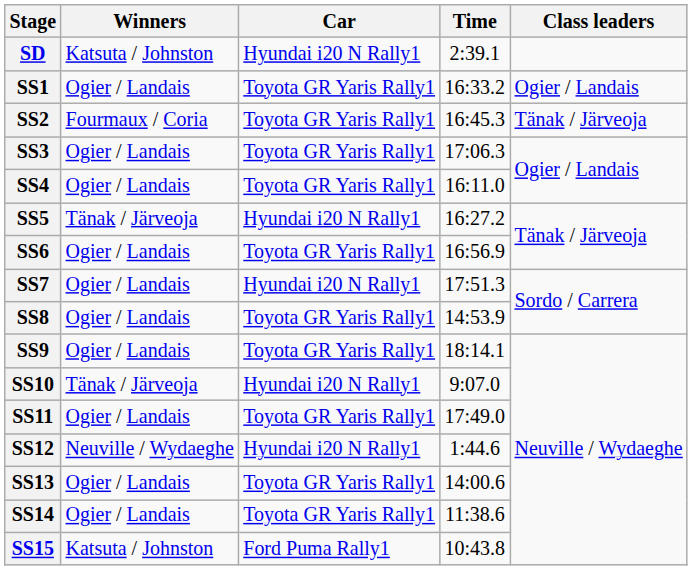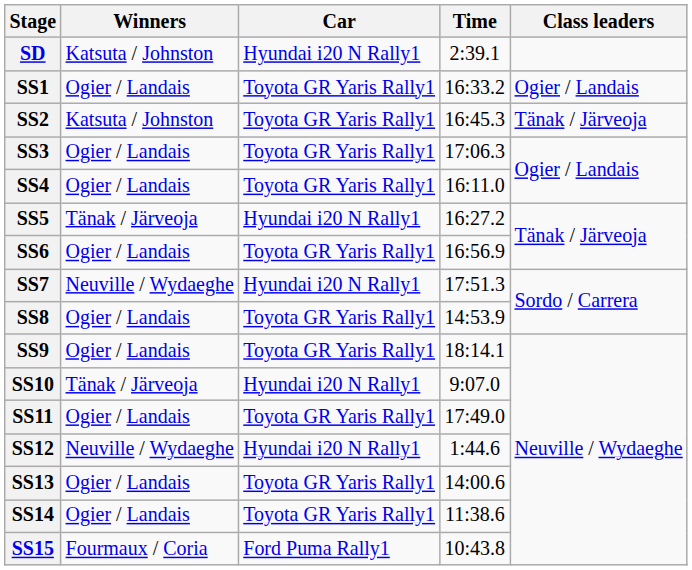SS2 | Winners: Fourmaux / Coria -> Katsuta / Johnston
SS7 | Winners: Ogier / Landais -> Neuville / Wydaeghe
SS15 | Winners: Katsuta / Johnston -> Fourmaux / Coria
